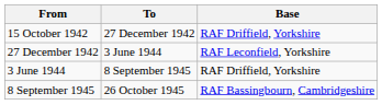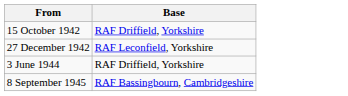- column: To | 27 December 1942 | 3 June 1944 | 8 September 1945 | 26 October 1945
